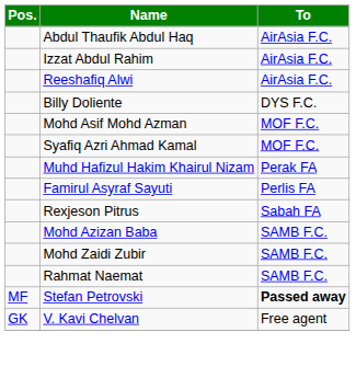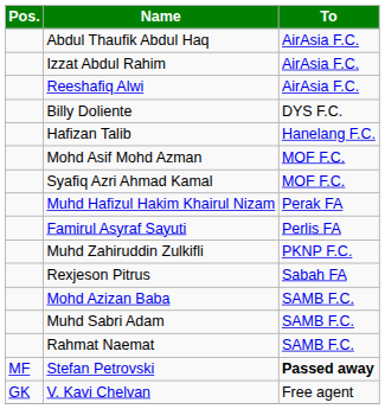+ row: Hafizan Talib | Hanelang F.C.
+ row: Muhd Zahiruddin Zulkifli | PKNP F.C.
- row: Mohd Zaidi Zubir | SAMB F.C.
+ row: Muhd Sabri Adam | SAMB F.C.
